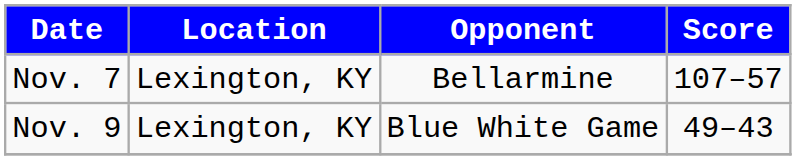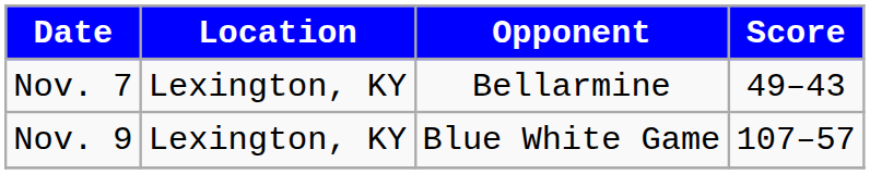Nov. 7 | Score: 107–57 -> 49–43
Nov. 9 | Score: 49–43 -> 107–57
